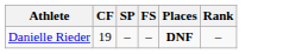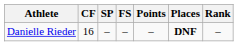+ column: Points | –
Danielle Rieder | CF: 19 -> 16
